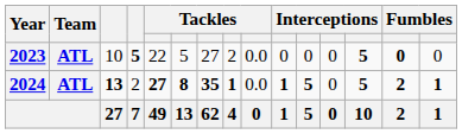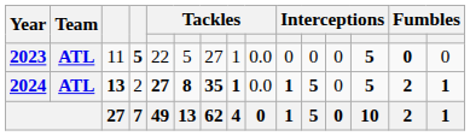2023 | column 3: 10 -> 11
2023 | column 8: 2 -> 1
